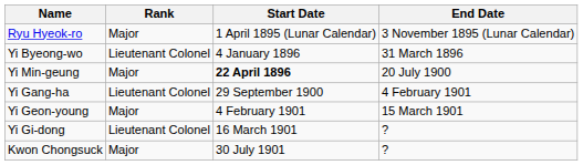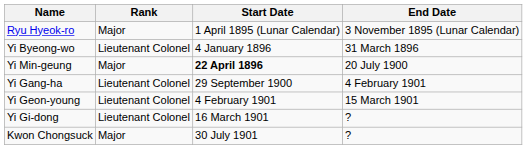Yi Geon-young | Rank: Major -> Lieutenant Colonel
